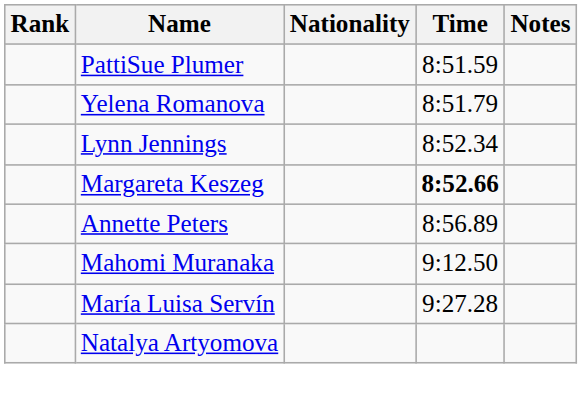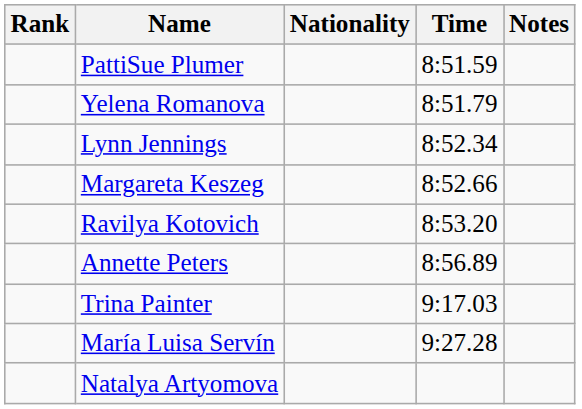Margareta Keszeg | Time: bold -> normal
+ row: Ravilya Kotovich | 8:53.20
- row: Mahomi Muranaka | 9:12.50
+ row: Trina Painter | 9:17.03
